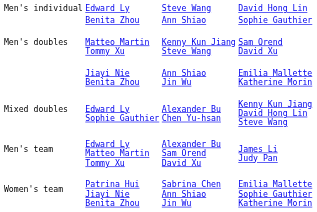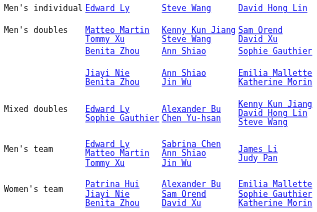rows swapped: Benita Zhou <-> Matteo Martin Tommy Xu
Edward Ly Matteo Martin Tommy Xu | column 3: Alexander Bu Sam Orend David Xu -> Sabrina Chen Ann Shiao Jin Wu
Patrina Hui Jiayi Nie Benita Zhou | column 3: Sabrina Chen Ann Shiao Jin Wu -> Alexander Bu Sam Orend David Xu
